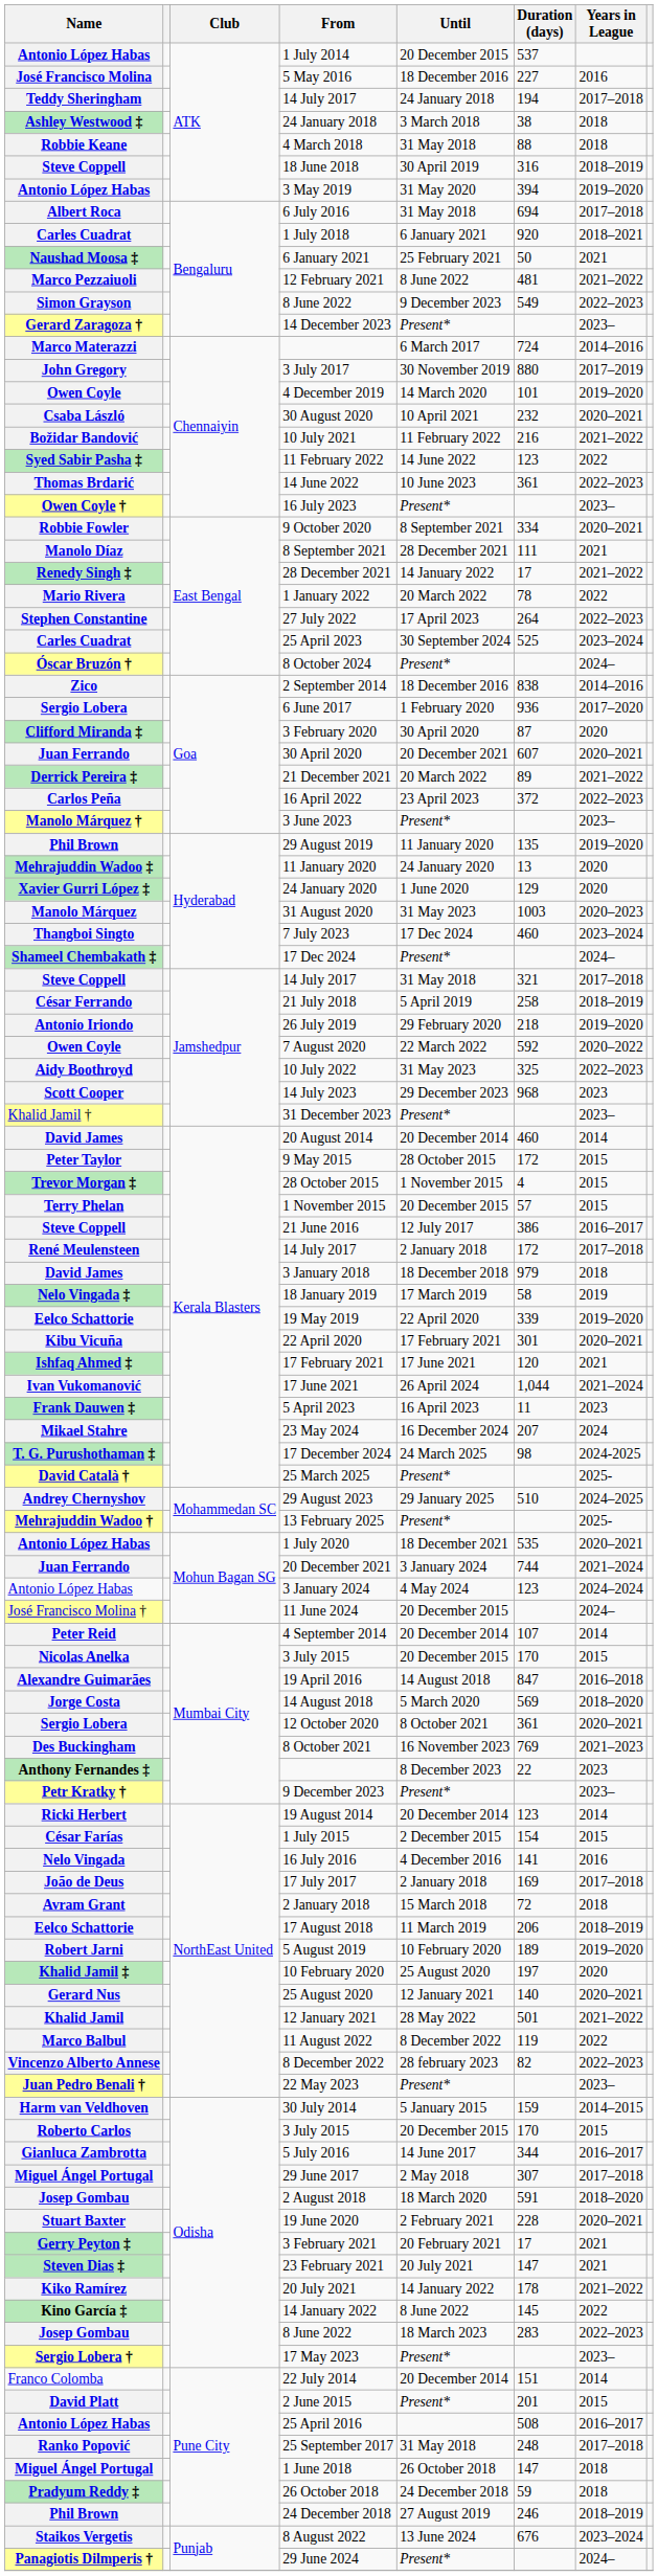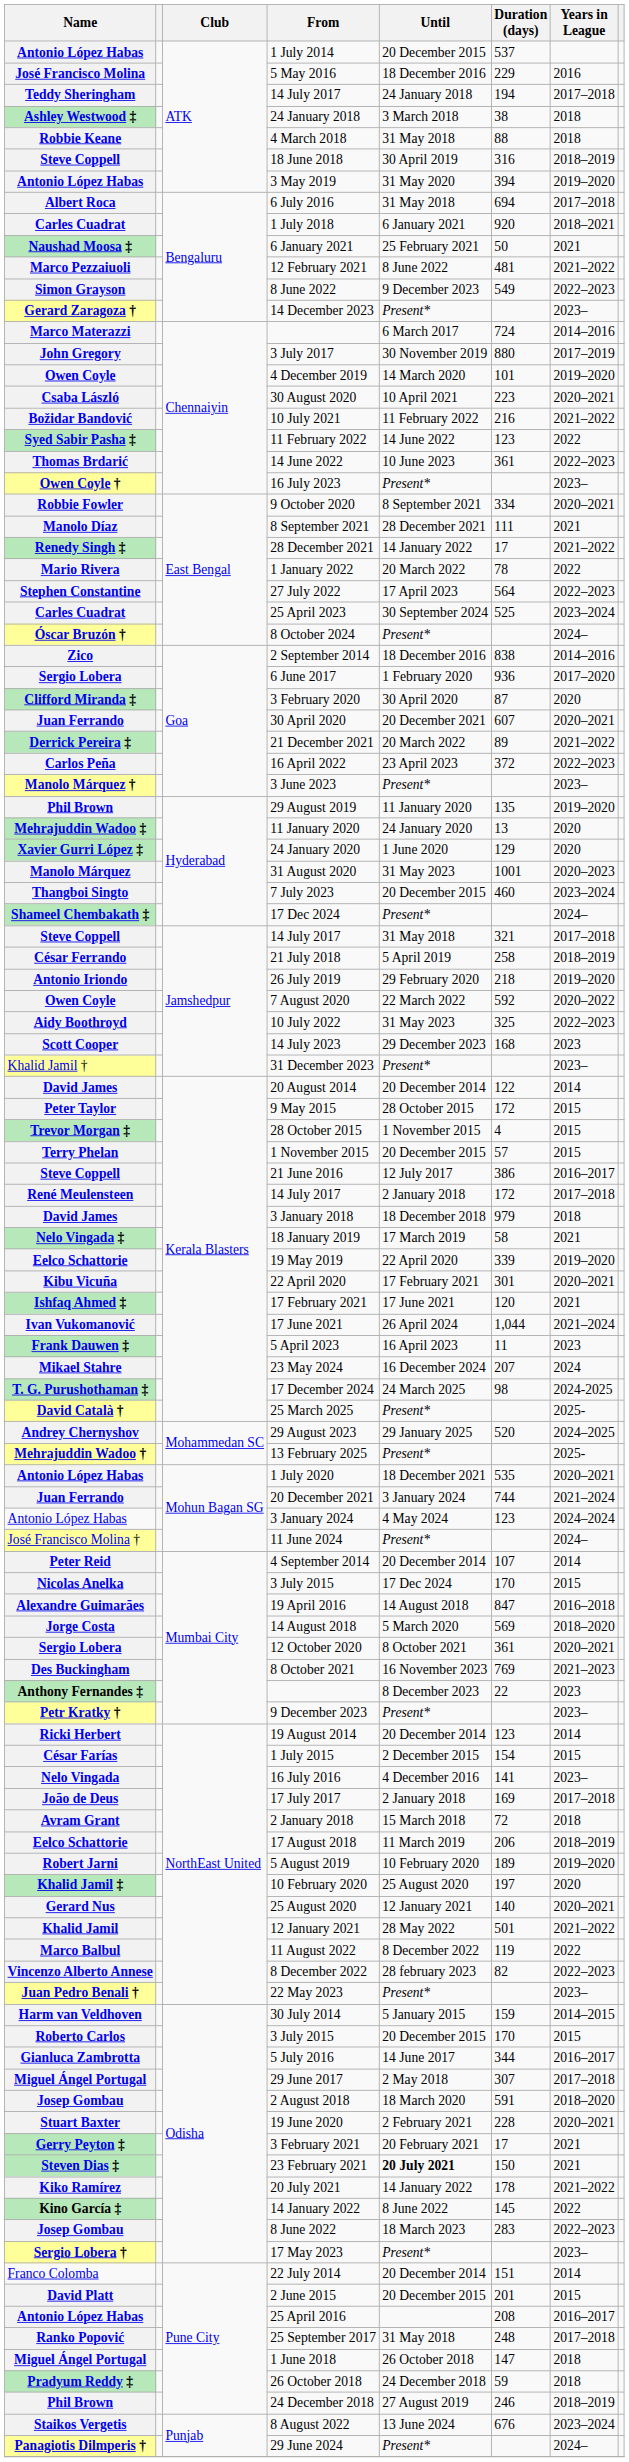5 May 2016 | Duration (days): 227 -> 229
30 August 2020 | Duration (days): 232 -> 223
27 July 2022 | Duration (days): 264 -> 564
31 August 2020 | Duration (days): 1003 -> 1001
7 July 2023 | Until: 17 Dec 2024 -> 20 December 2015
14 July 2023 | Duration (days): 968 -> 168
20 August 2014 | Duration (days): 460 -> 122
18 January 2019 | Years in League: 2019 -> 2021
29 August 2023 | Duration (days): 510 -> 520
11 June 2024 | Until: 20 December 2015 -> Present*
Nicolas Anelka / 3 July 2015 | Until: 20 December 2015 -> 17 Dec 2024
16 July 2016 | Years in League: 2016 -> 2023–
23 February 2021 | Until: normal -> bold
23 February 2021 | Duration (days): 147 -> 150
2 June 2015 | Until: Present* -> 20 December 2015
25 April 2016 | Duration (days): 508 -> 208
